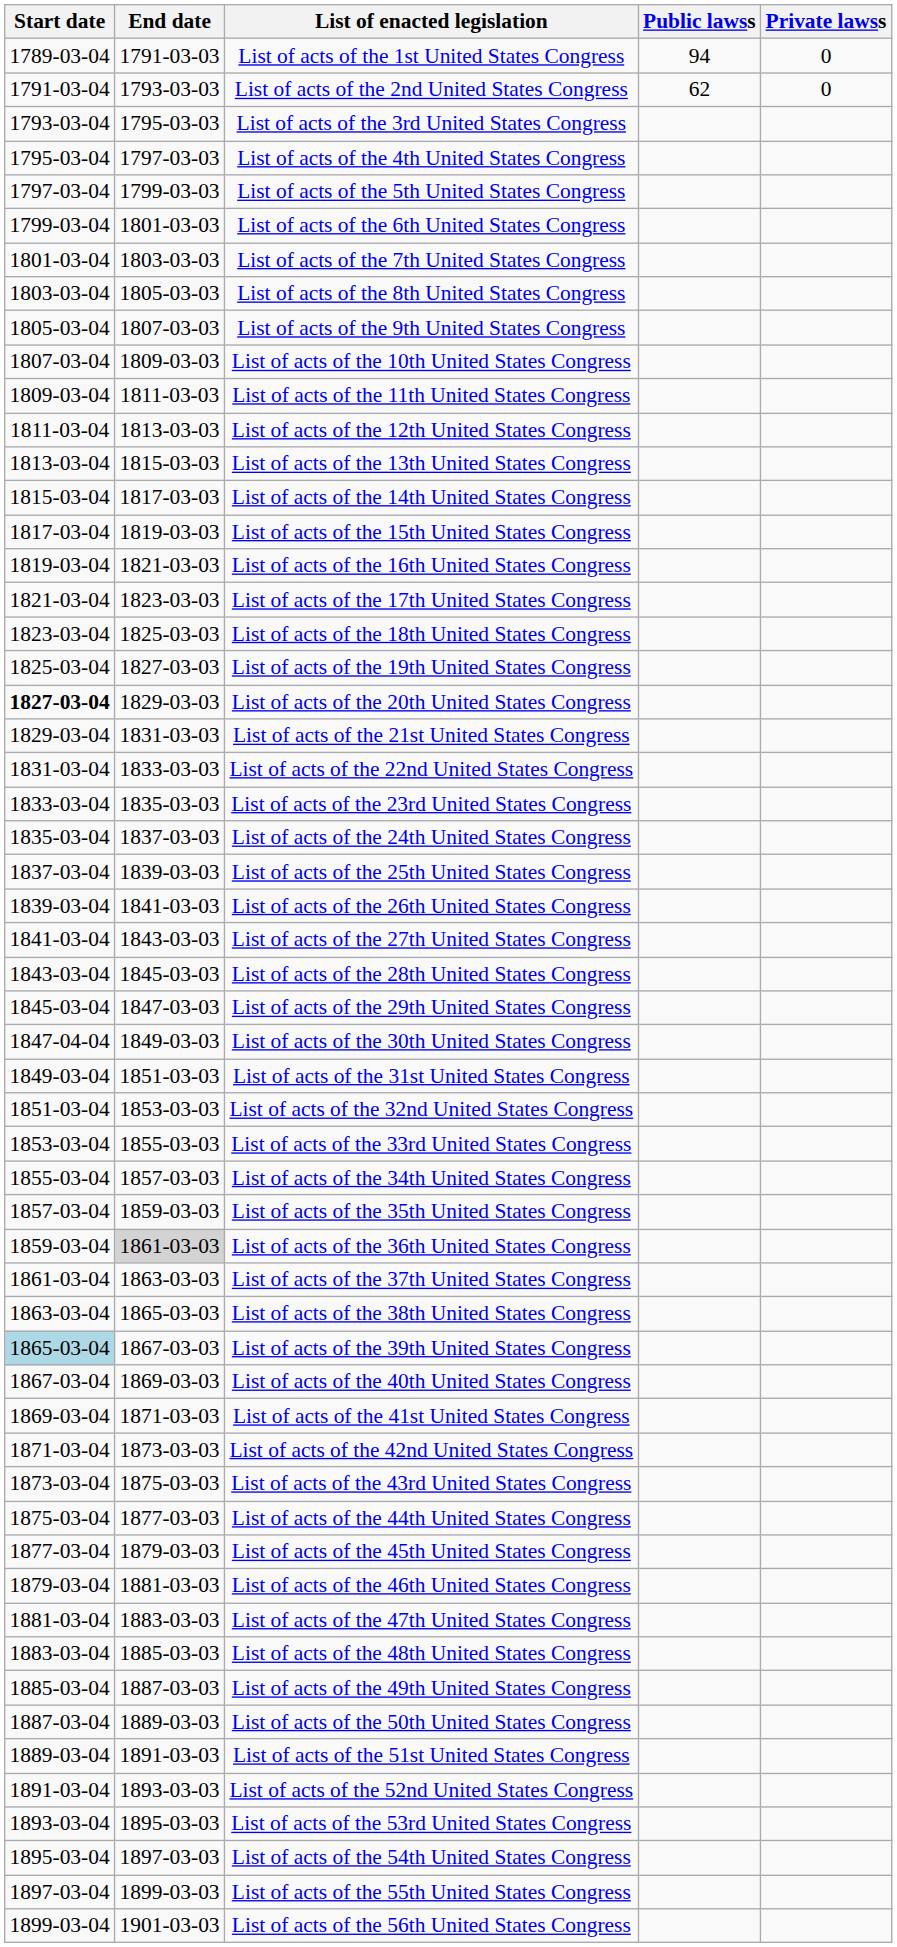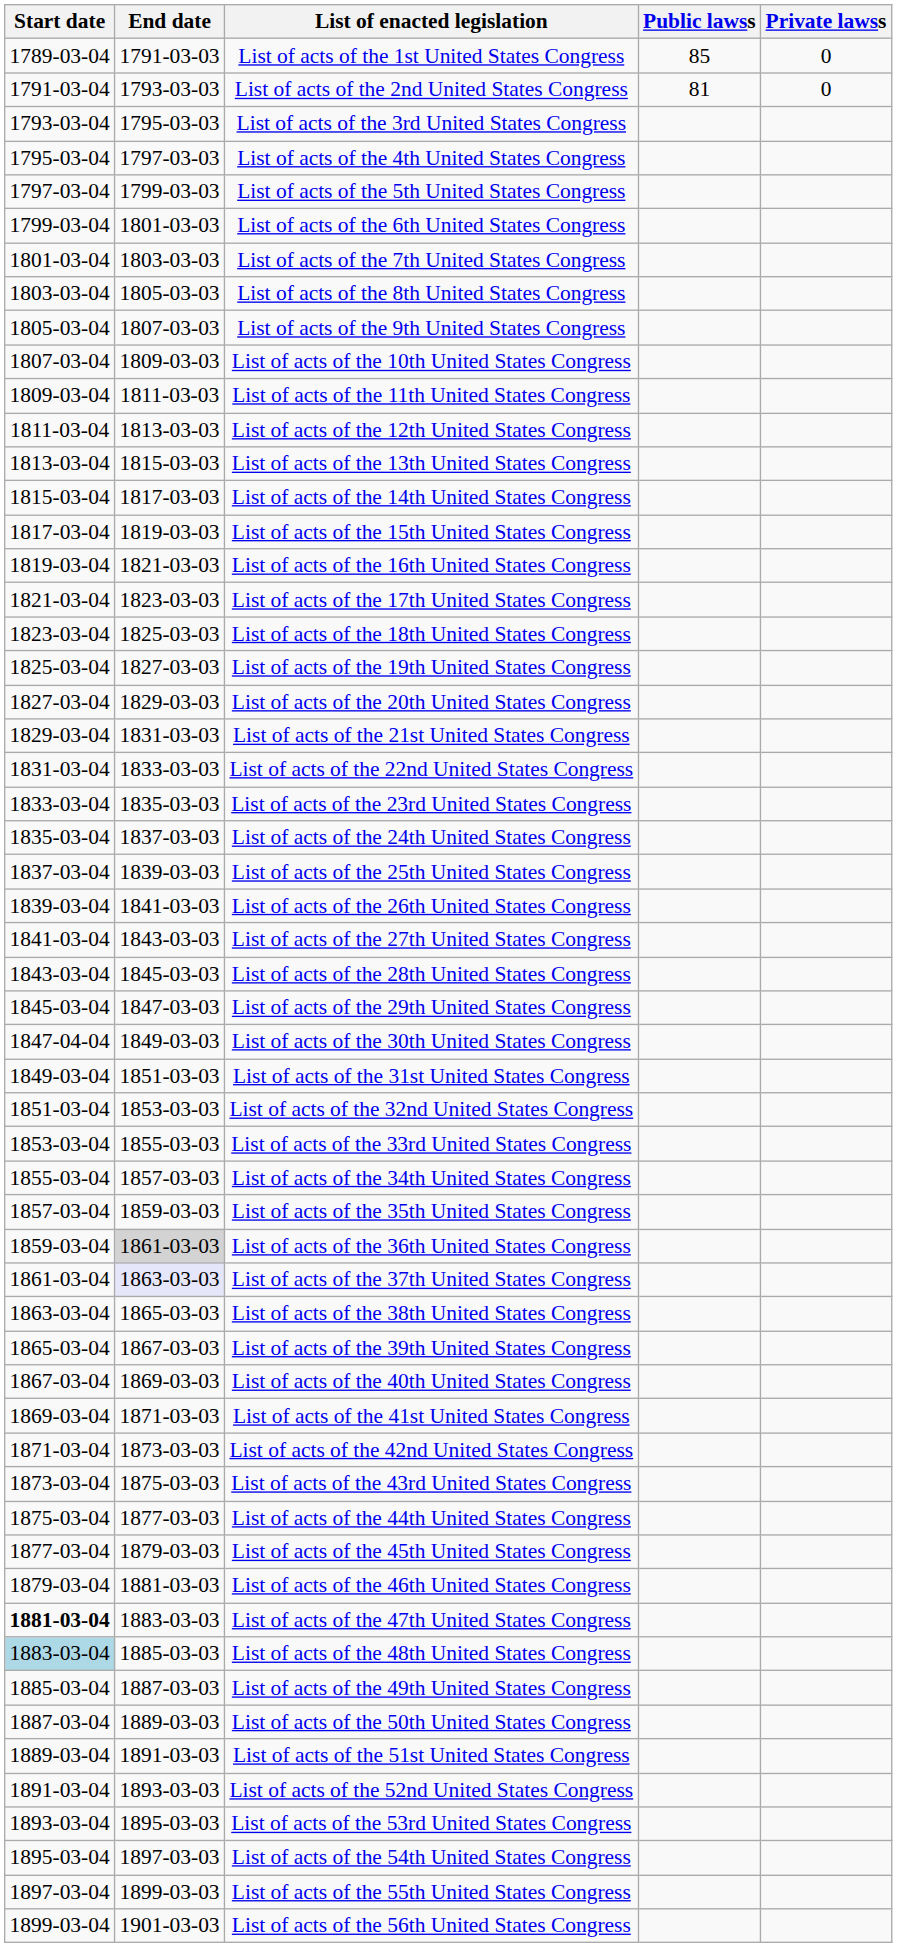List of acts of the 1st United States Congress | Public lawss: 94 -> 85
List of acts of the 2nd United States Congress | Public lawss: 62 -> 81
List of acts of the 20th United States Congress | Start date: bold -> normal
List of acts of the 37th United States Congress | End date: no background -> lavender background
List of acts of the 39th United States Congress | Start date: lightblue background -> no background
List of acts of the 47th United States Congress | Start date: normal -> bold
List of acts of the 48th United States Congress | Start date: no background -> lightblue background
